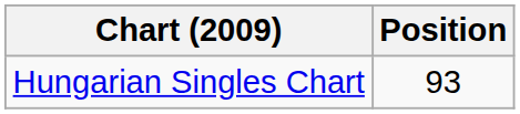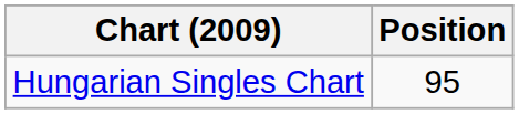Hungarian Singles Chart | Position: 93 -> 95
